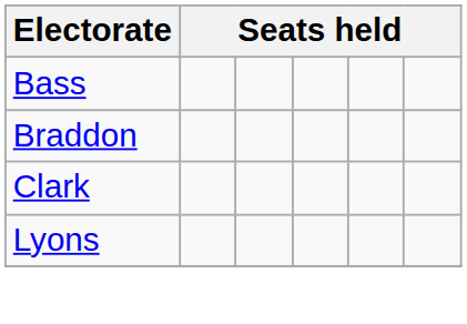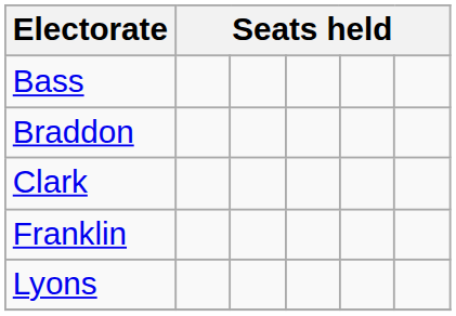+ row: Franklin
